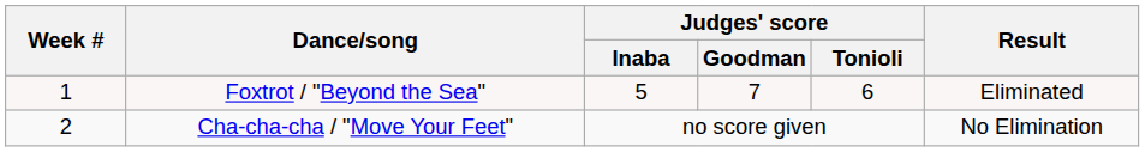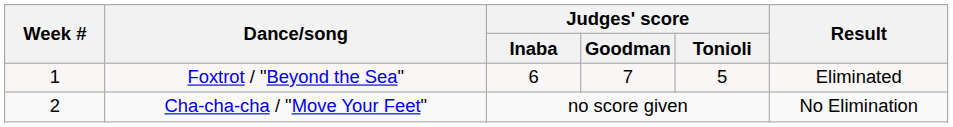Foxtrot / "Beyond the Sea" | Judges' score / Inaba: 5 -> 6
Foxtrot / "Beyond the Sea" | Judges' score / Tonioli: 6 -> 5
